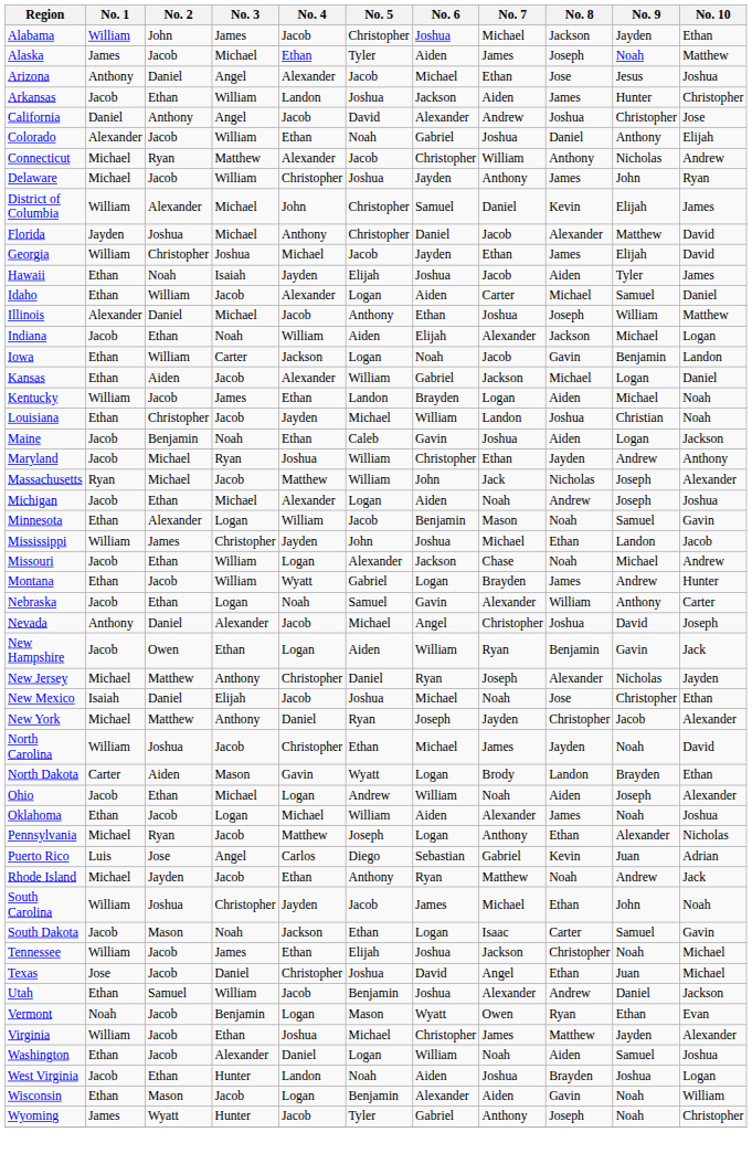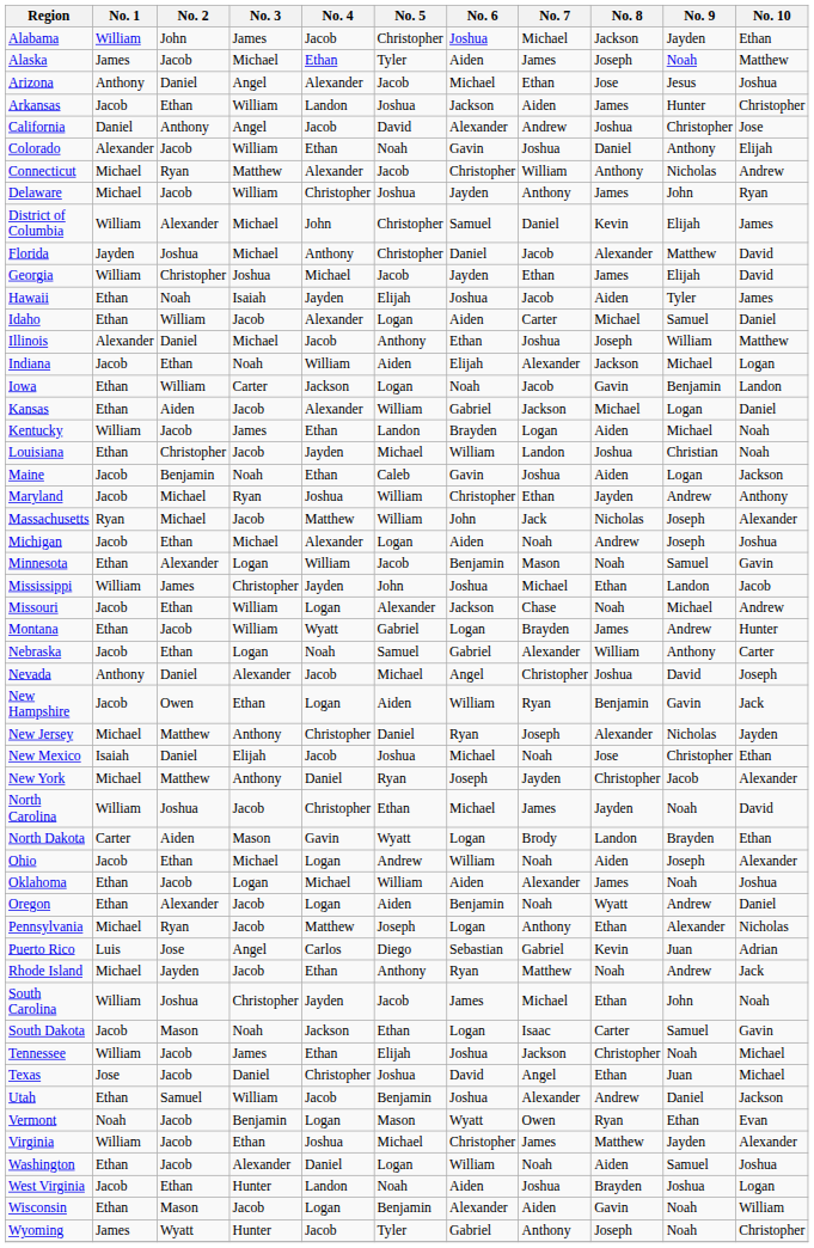Colorado | No. 6: Gabriel -> Gavin
Nebraska | No. 6: Gavin -> Gabriel
+ row: Oregon | Ethan | Alexander | Jacob | Logan | Aiden | Benjamin | Noah | Wyatt | Andrew | Daniel
